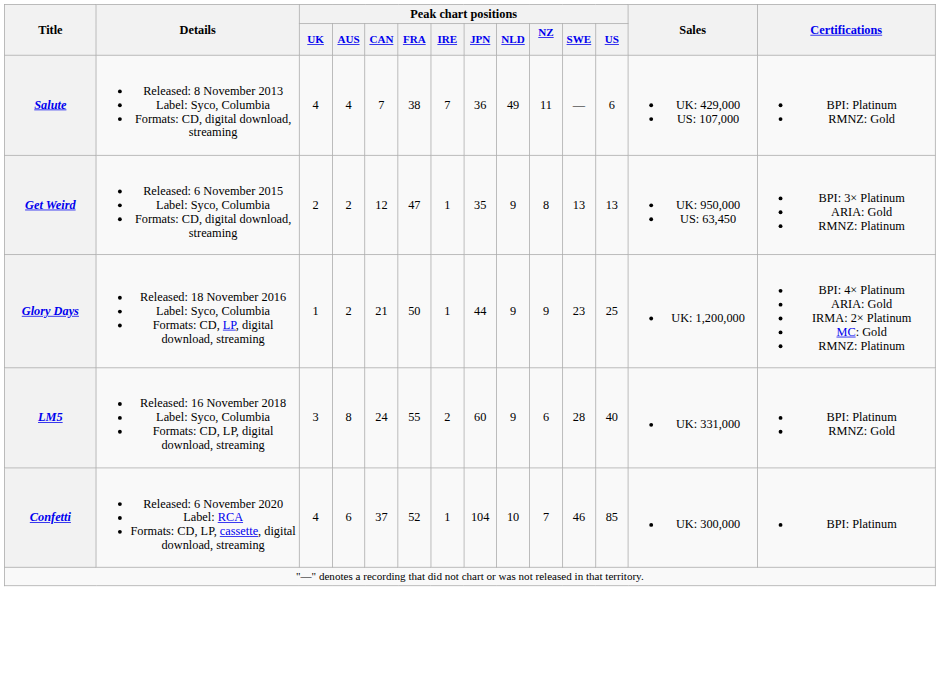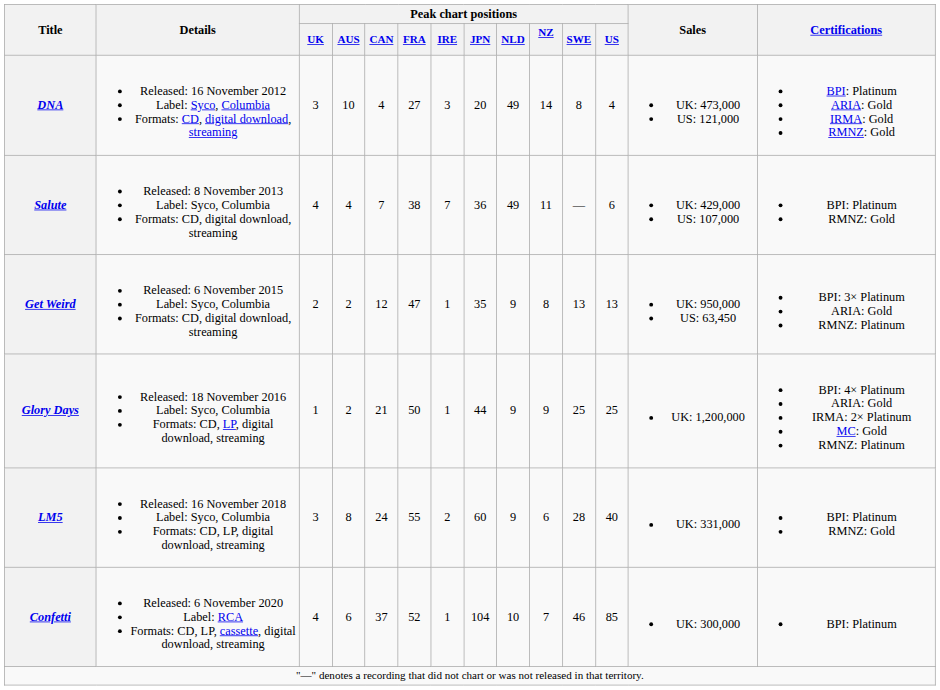+ row: DNA | Released: 16 November 2012 Label: Syco, Columbia Formats: CD, digital download, streaming | 3 | 10 | 4 | 27 | 3 | 20 | 49 | 14 | 8 | 4 | UK: 473,000 US: 121,000 | BPI: Platinum ARIA: Gold IRMA: Gold RMNZ: Gold
Glory Days | Peak chart positions / SWE: 23 -> 25
